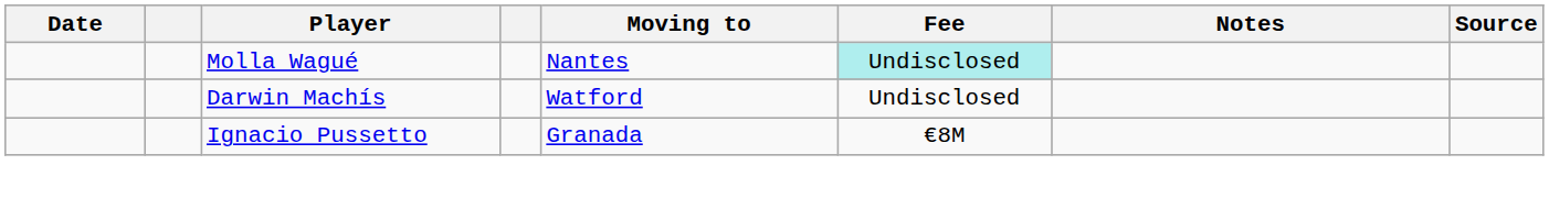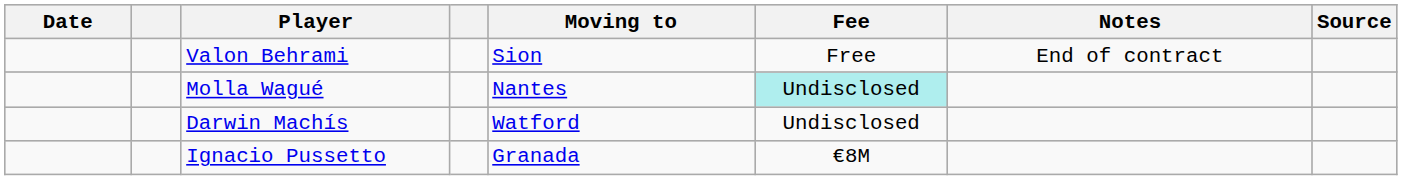+ row: Valon Behrami | Sion | Free | End of contract
